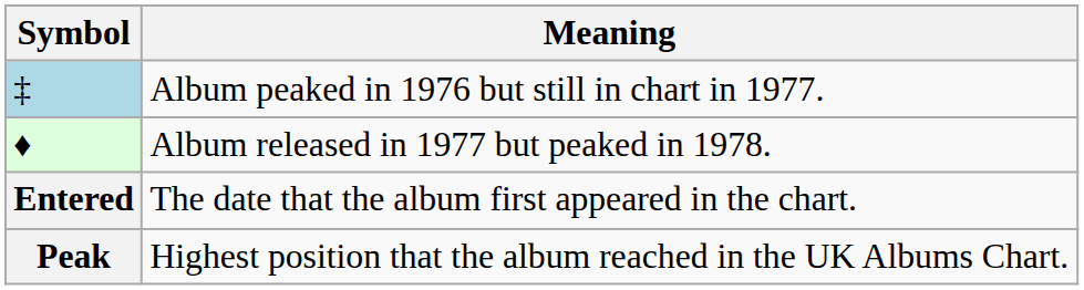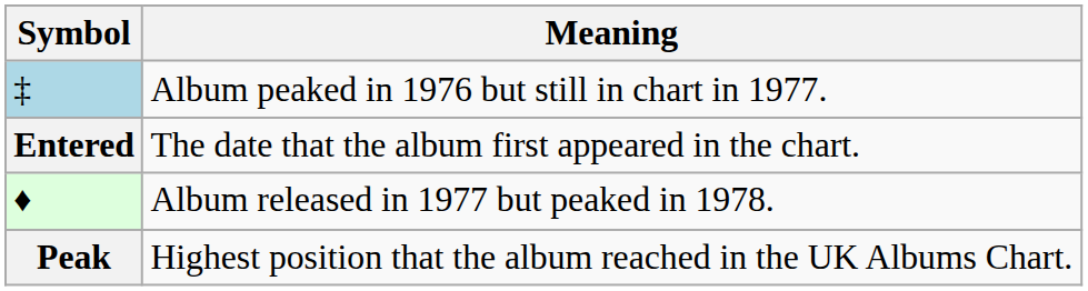rows swapped: ♦ <-> Entered
